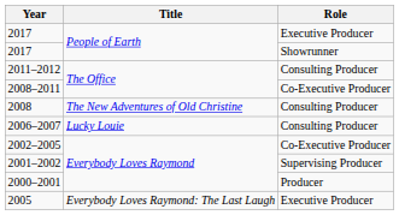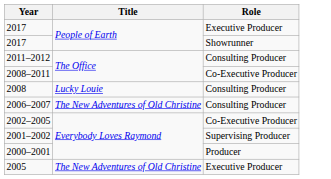2008 | Title: The New Adventures of Old Christine -> Lucky Louie
2006–2007 | Title: Lucky Louie -> The New Adventures of Old Christine
2005 | Title: Everybody Loves Raymond: The Last Laugh -> The New Adventures of Old Christine
